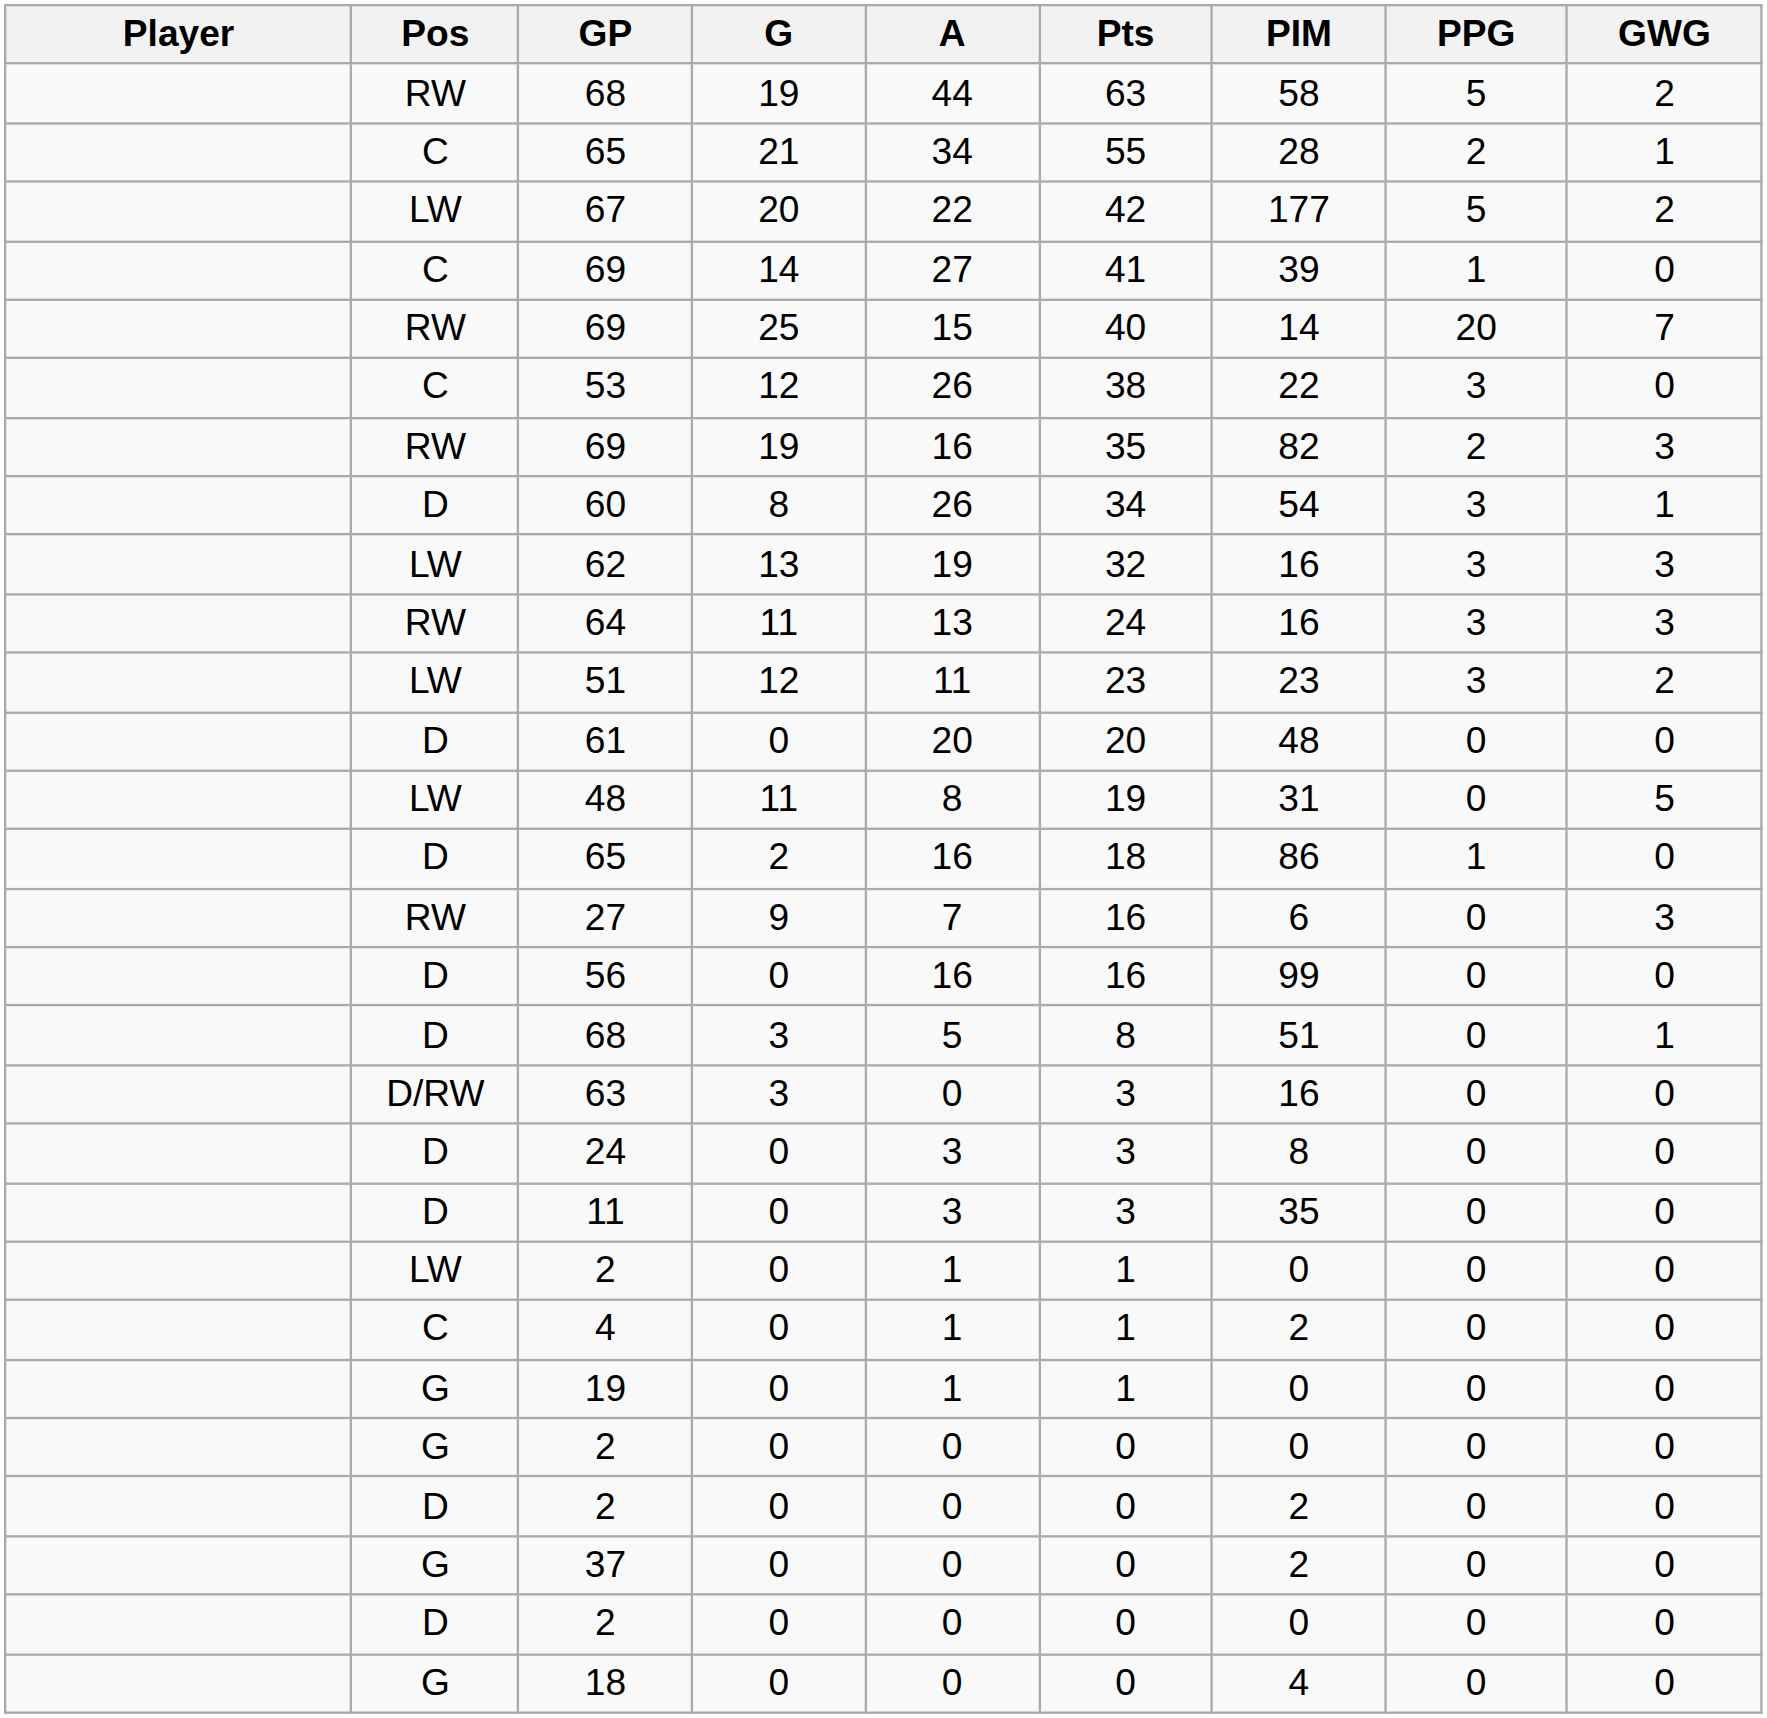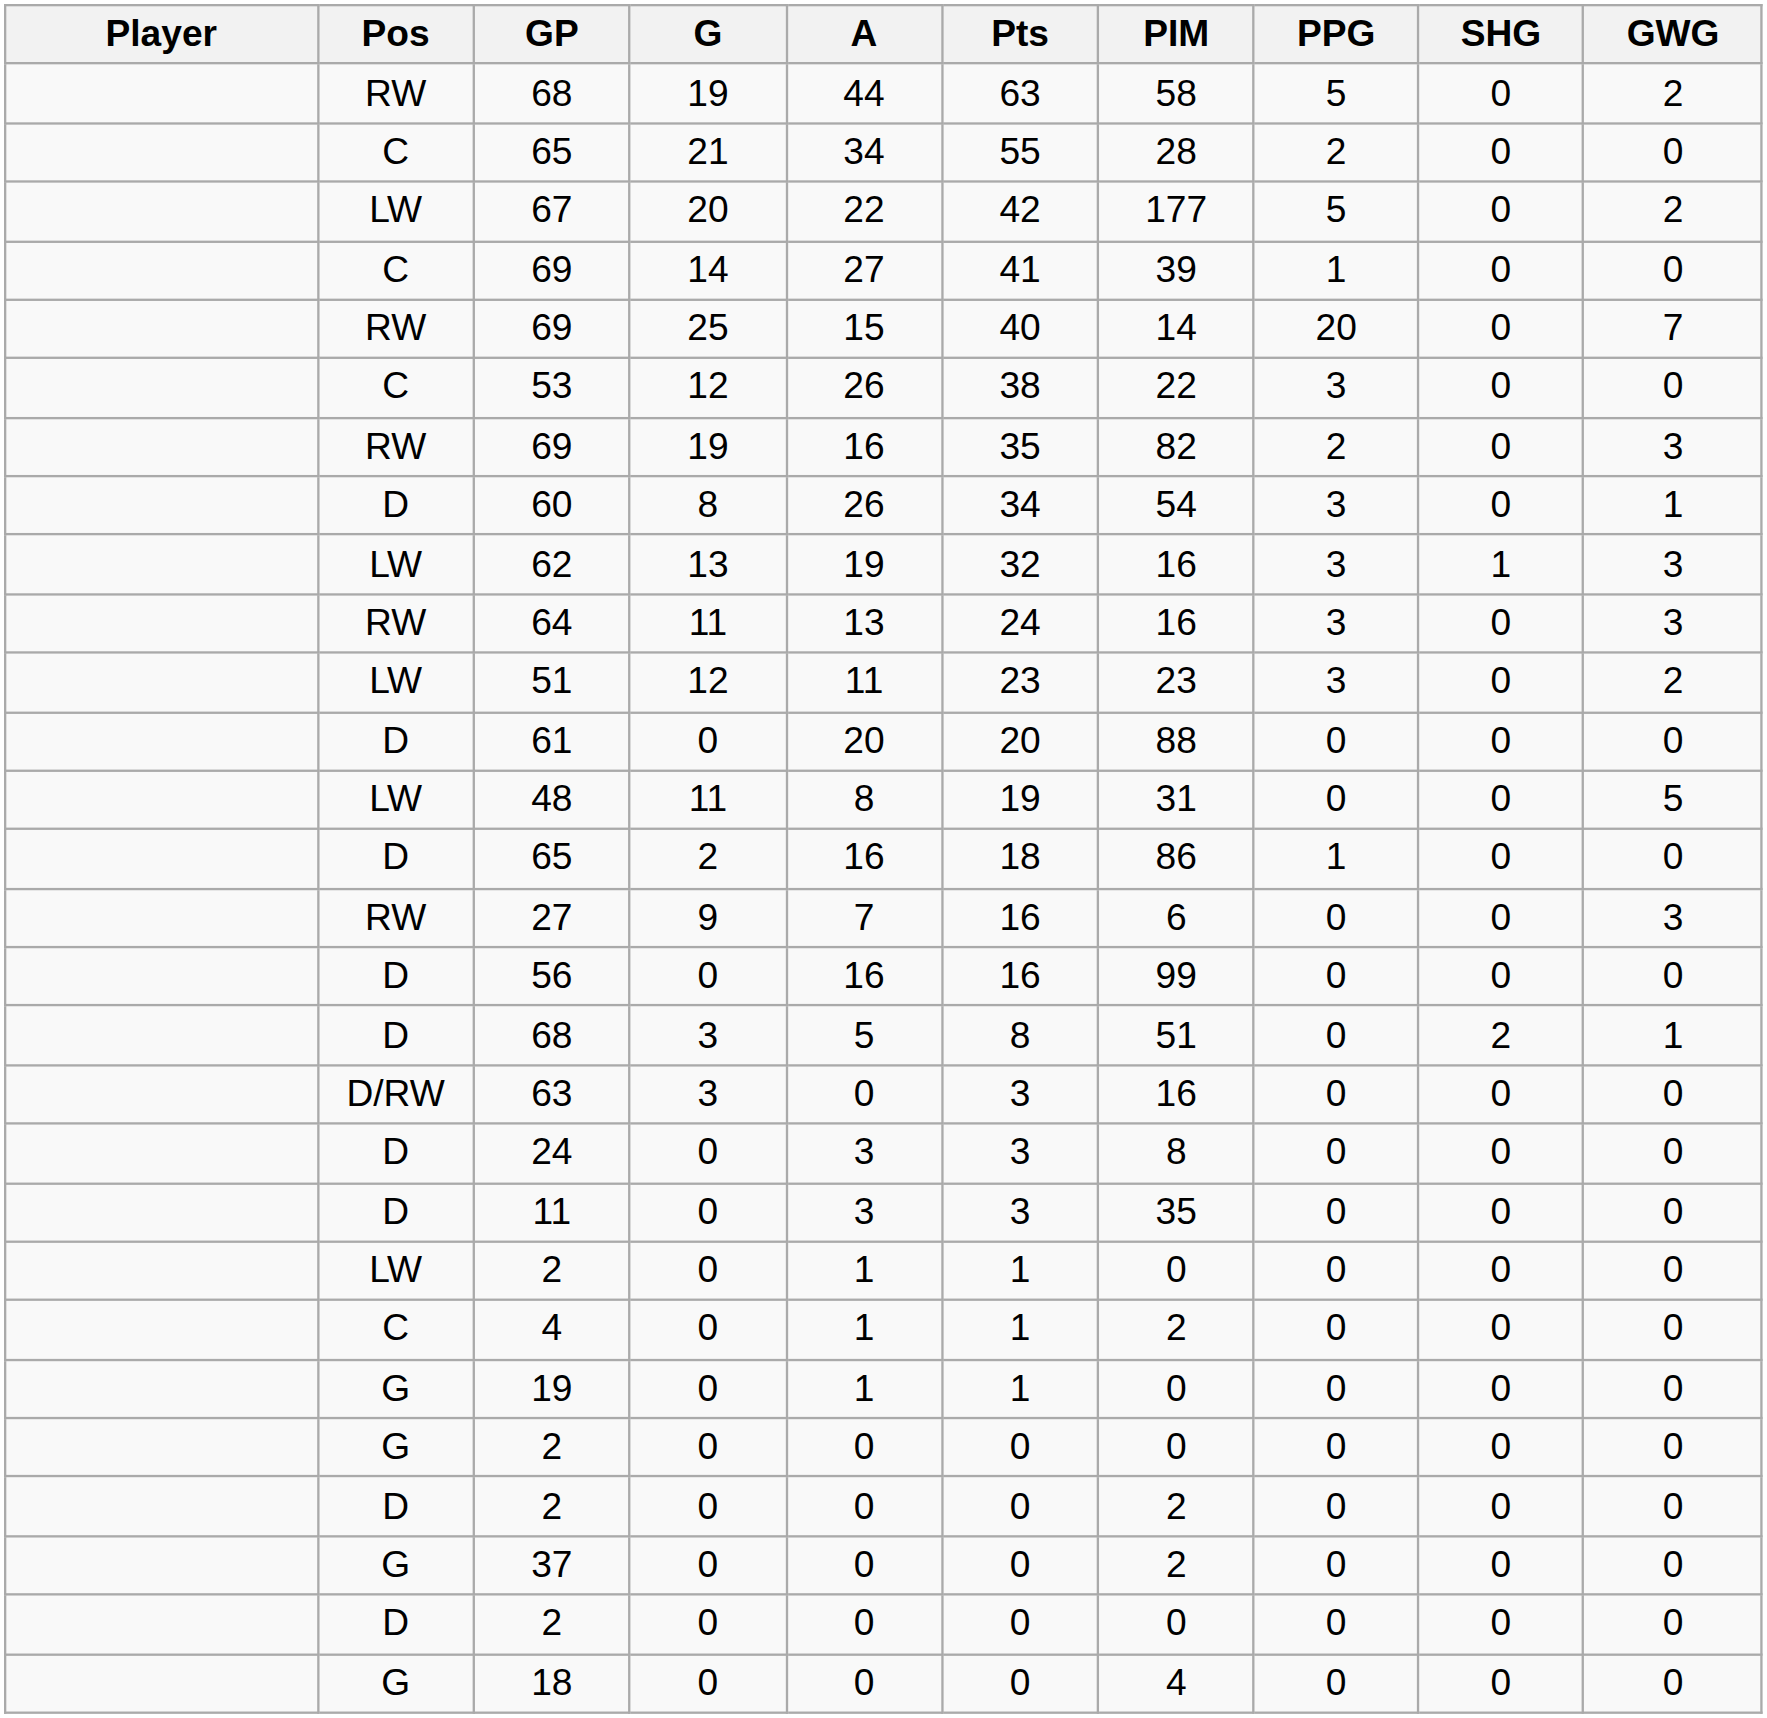+ column: SHG | 0 | 0 | 0 | 0 | 0 | 0 | 0 | 0 | 1 | 0 | 0 | 0 | 0 | 0 | 0 | 0 | 2 | 0 | 0 | 0 | 0 | 0 | 0 | 0 | 0 | 0 | 0 | 0
C / 65 | GWG: 1 -> 0
61 | PIM: 48 -> 88
